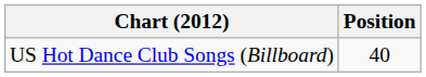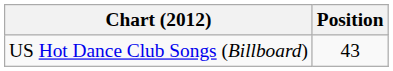US Hot Dance Club Songs (Billboard) | Position: 40 -> 43
